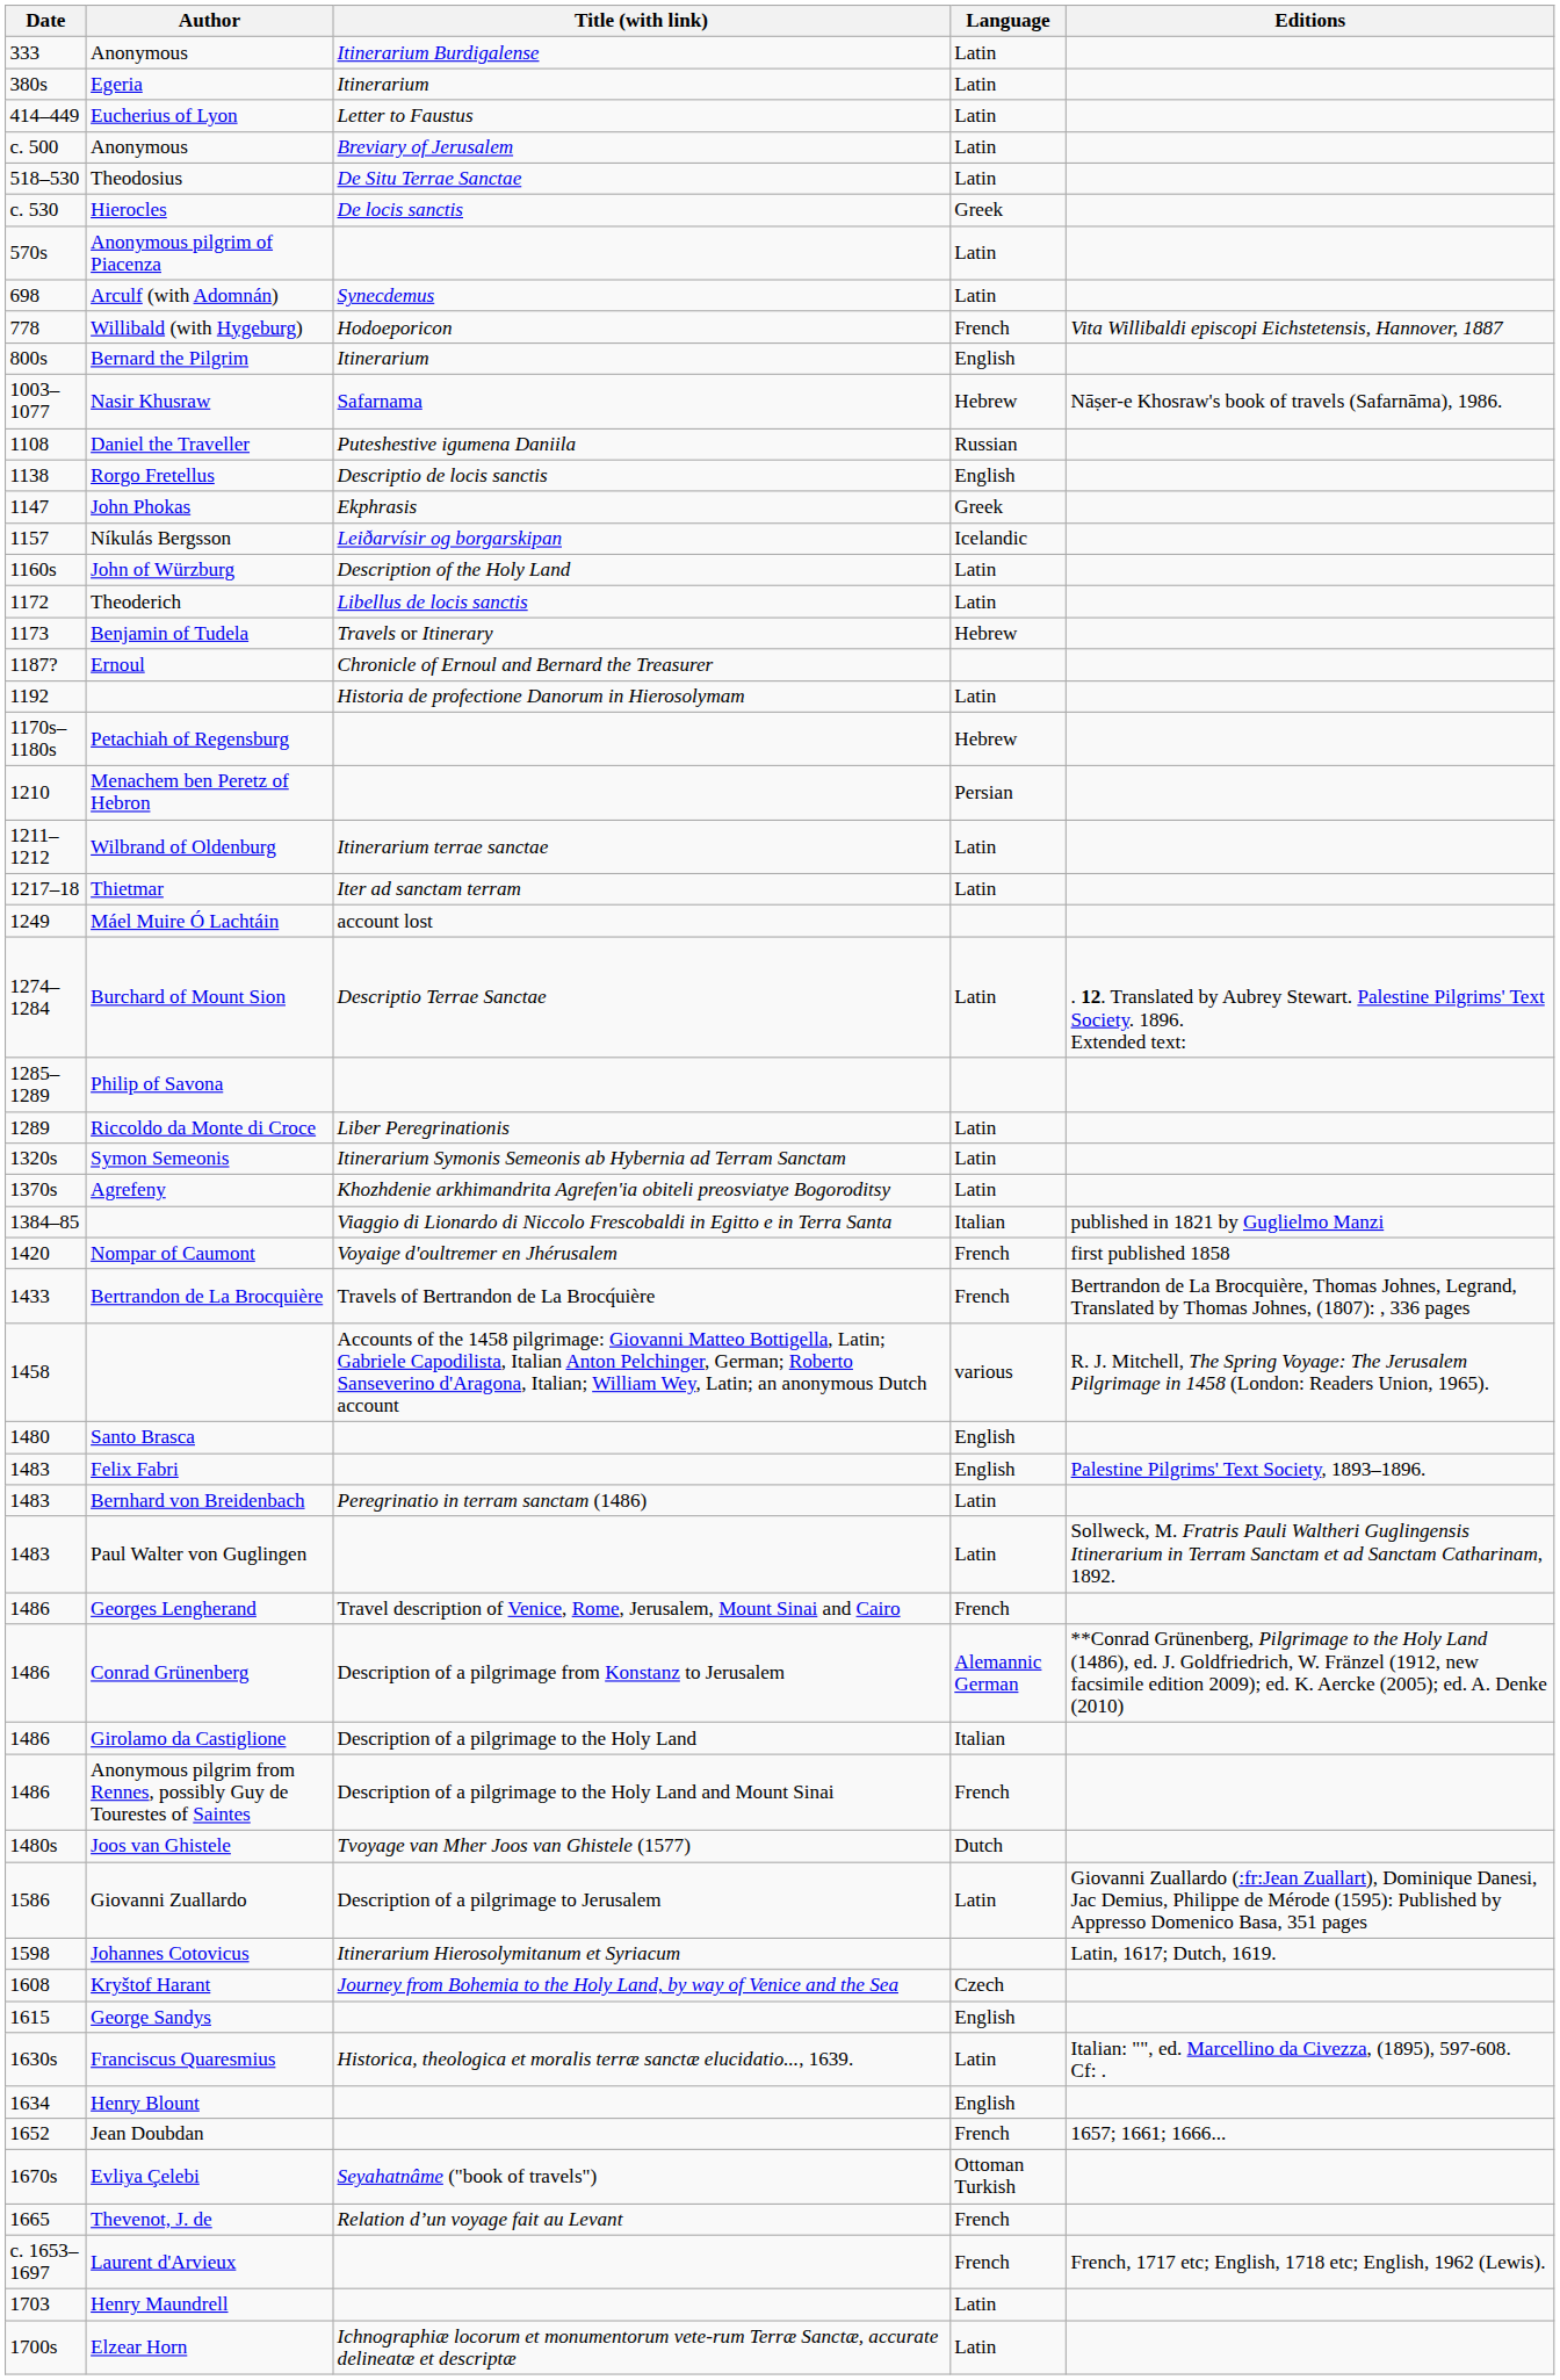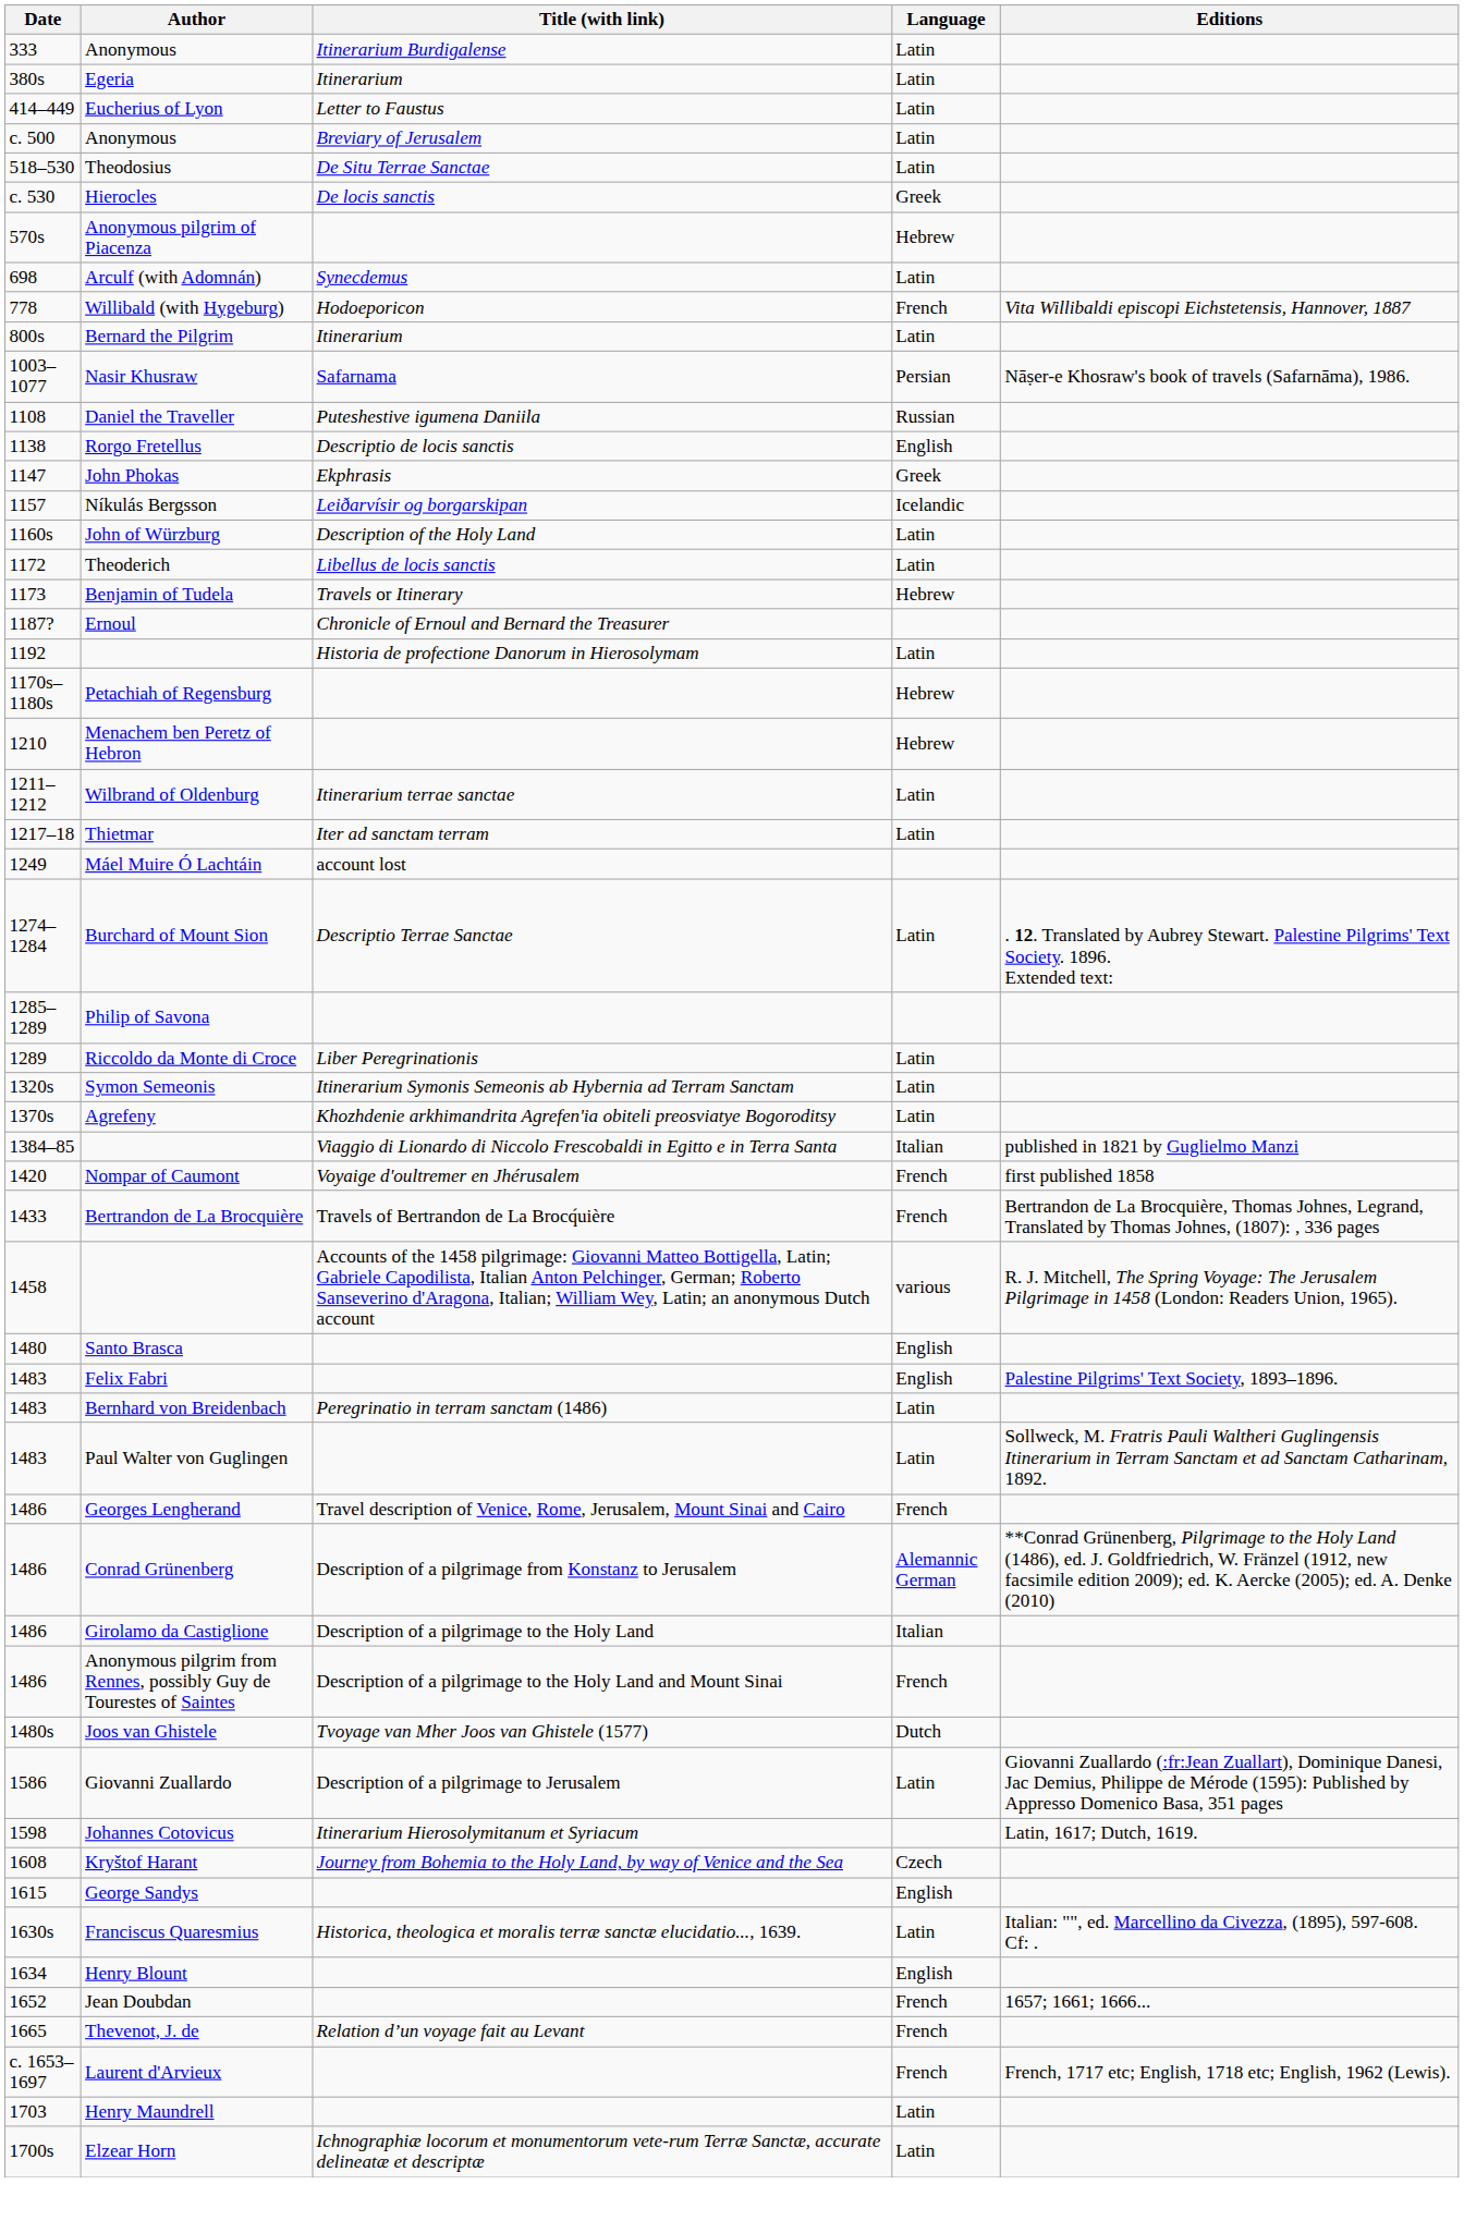Anonymous pilgrim of Piacenza | Language: Latin -> Hebrew
Bernard the Pilgrim | Language: English -> Latin
Nasir Khusraw | Language: Hebrew -> Persian
Menachem ben Peretz of Hebron | Language: Persian -> Hebrew
- row: 1670s | Evliya Çelebi | Seyahatnâme ("book of travels") | Ottoman Turkish
